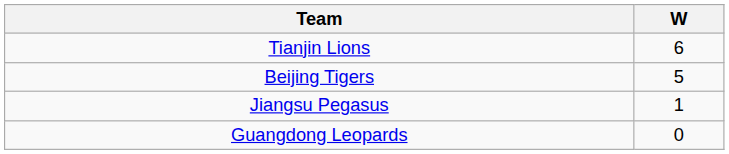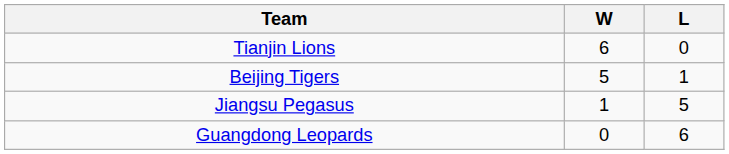+ column: L | 0 | 1 | 5 | 6
